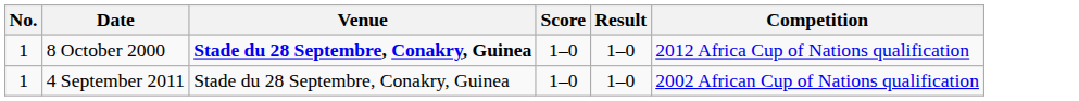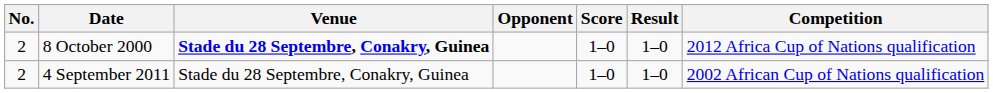+ column: Opponent
8 October 2000 | No.: 1 -> 2
4 September 2011 | No.: 1 -> 2
